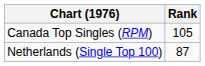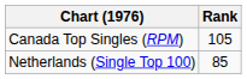Netherlands (Single Top 100) | Rank: 87 -> 85
